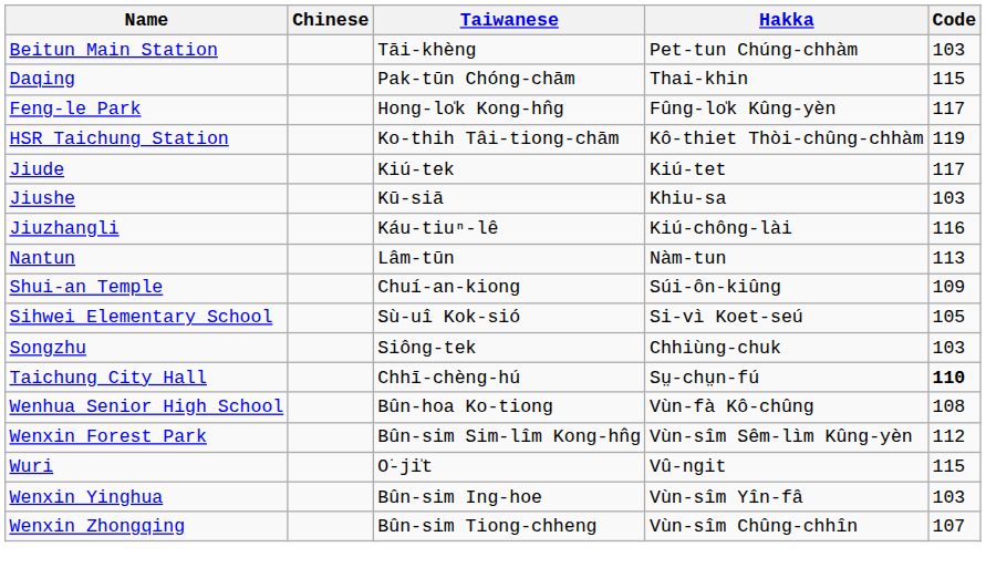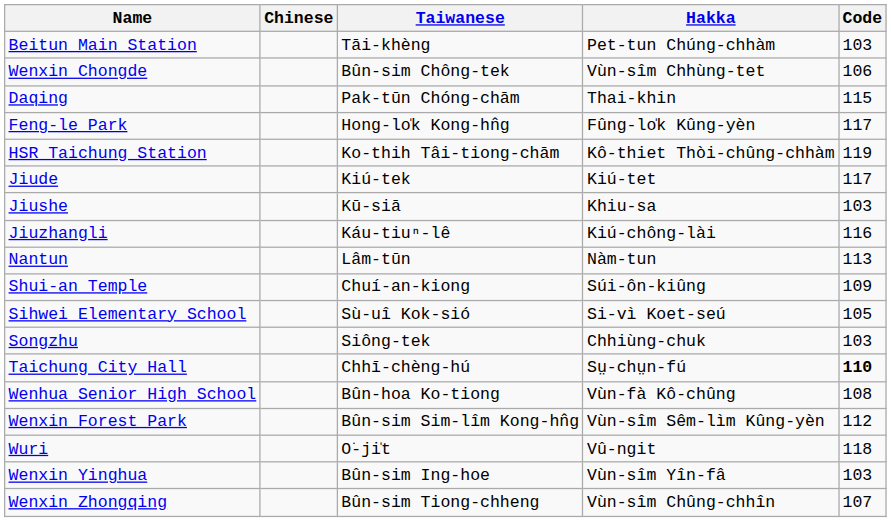+ row: Wenxin Chongde | Bûn-sim Chông-tek | Vùn-sîm Chhùng-tet | 106
Wuri | Code: 115 -> 118
